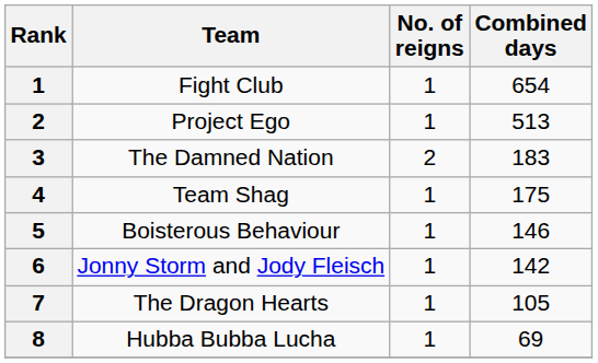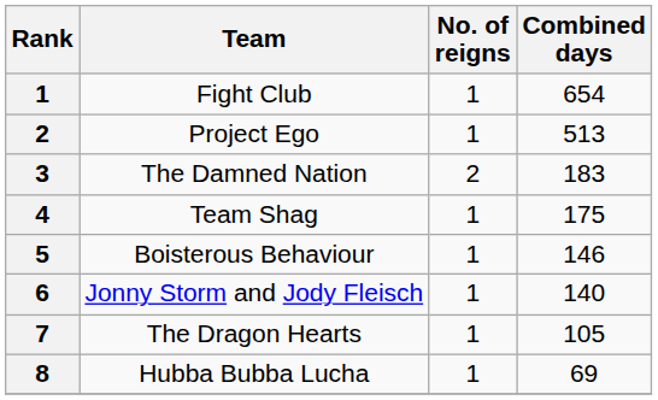Jonny Storm and Jody Fleisch | Combined days: 142 -> 140
